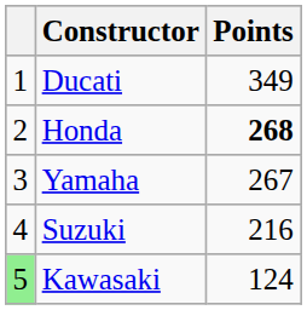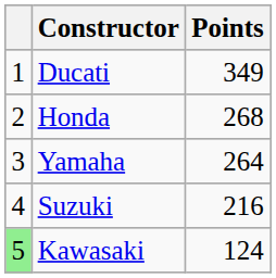Honda | Points: bold -> normal
Yamaha | Points: 267 -> 264
